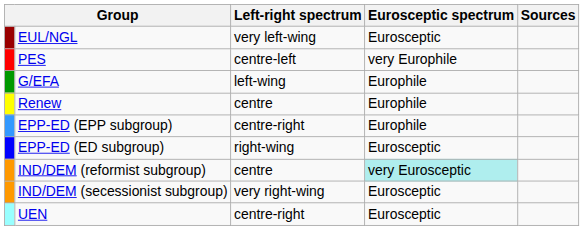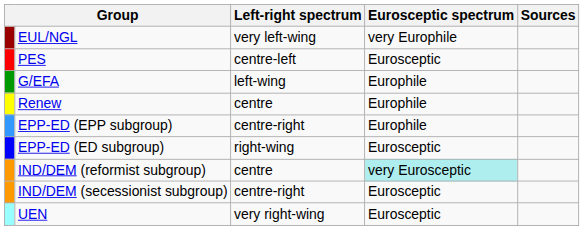EUL/NGL | Eurosceptic spectrum: Eurosceptic -> very Europhile
PES | Eurosceptic spectrum: very Europhile -> Eurosceptic
IND/DEM (secessionist subgroup) | Left-right spectrum: very right-wing -> centre-right
UEN | Left-right spectrum: centre-right -> very right-wing
